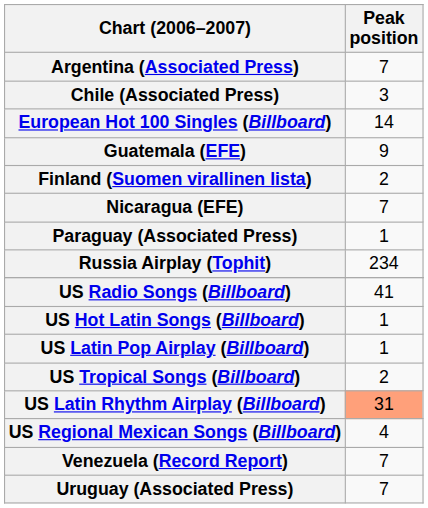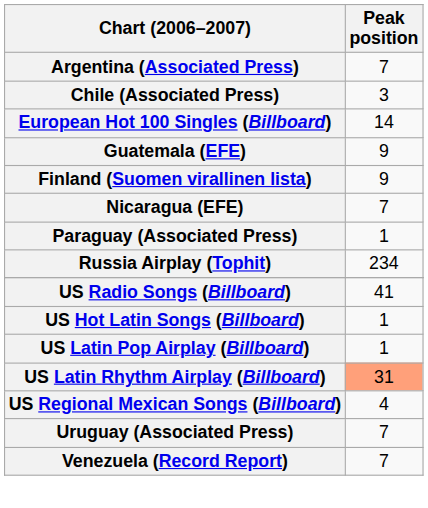Finland (Suomen virallinen lista) | Peak position: 2 -> 9
- row: US Tropical Songs (Billboard) | 2
rows swapped: Uruguay (Associated Press) <-> Venezuela (Record Report)
